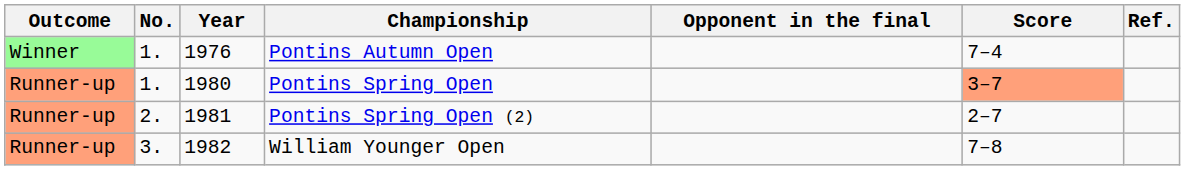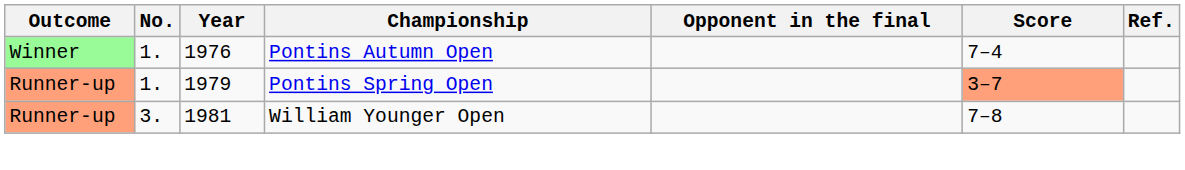Pontins Spring Open | Year: 1980 -> 1979
- row: Runner-up | 2. | 1981 | Pontins Spring Open (2) | 2–7
William Younger Open | Year: 1982 -> 1981
